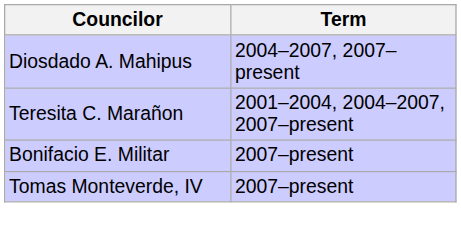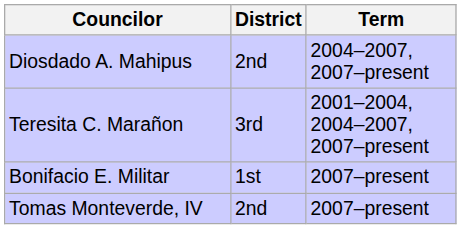+ column: District | 2nd | 3rd | 1st | 2nd
